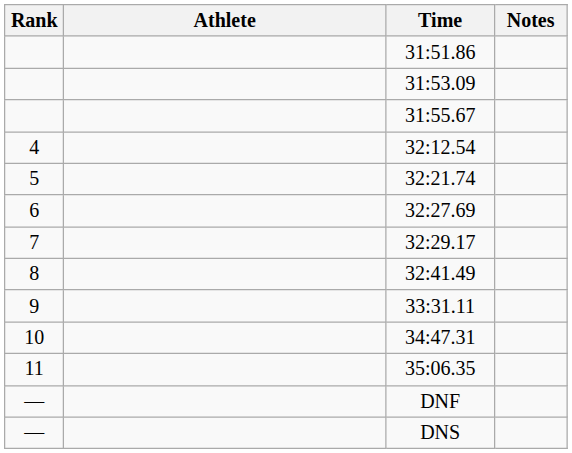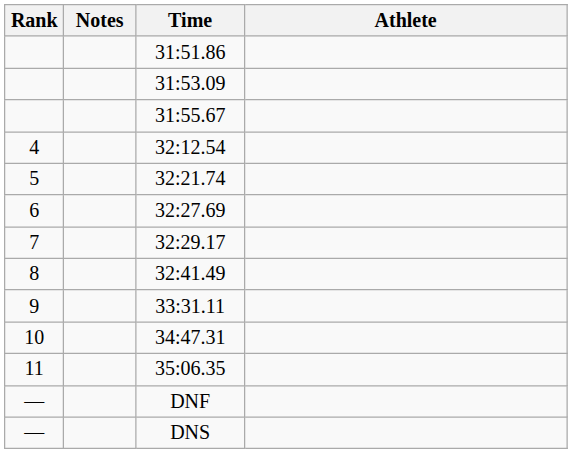columns swapped: Athlete <-> Notes
